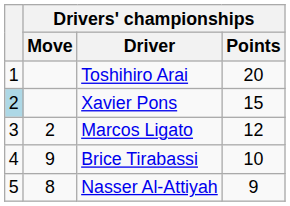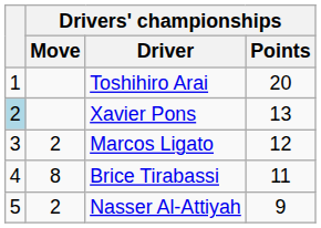Xavier Pons | Drivers' championships / Points: 15 -> 13
Brice Tirabassi | Drivers' championships / Move: 9 -> 8
Brice Tirabassi | Drivers' championships / Points: 10 -> 11
Nasser Al-Attiyah | Drivers' championships / Move: 8 -> 2
